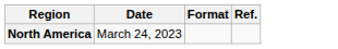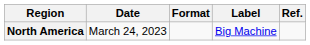+ column: Label | Big Machine
